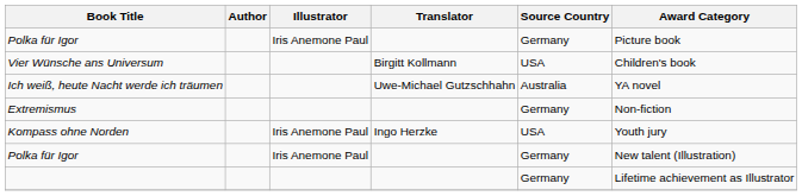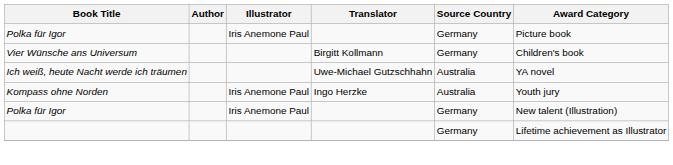Vier Wünsche ans Universum | Source Country: USA -> Germany
- row: Extremismus | Germany | Non-fiction
Kompass ohne Norden | Source Country: USA -> Australia
